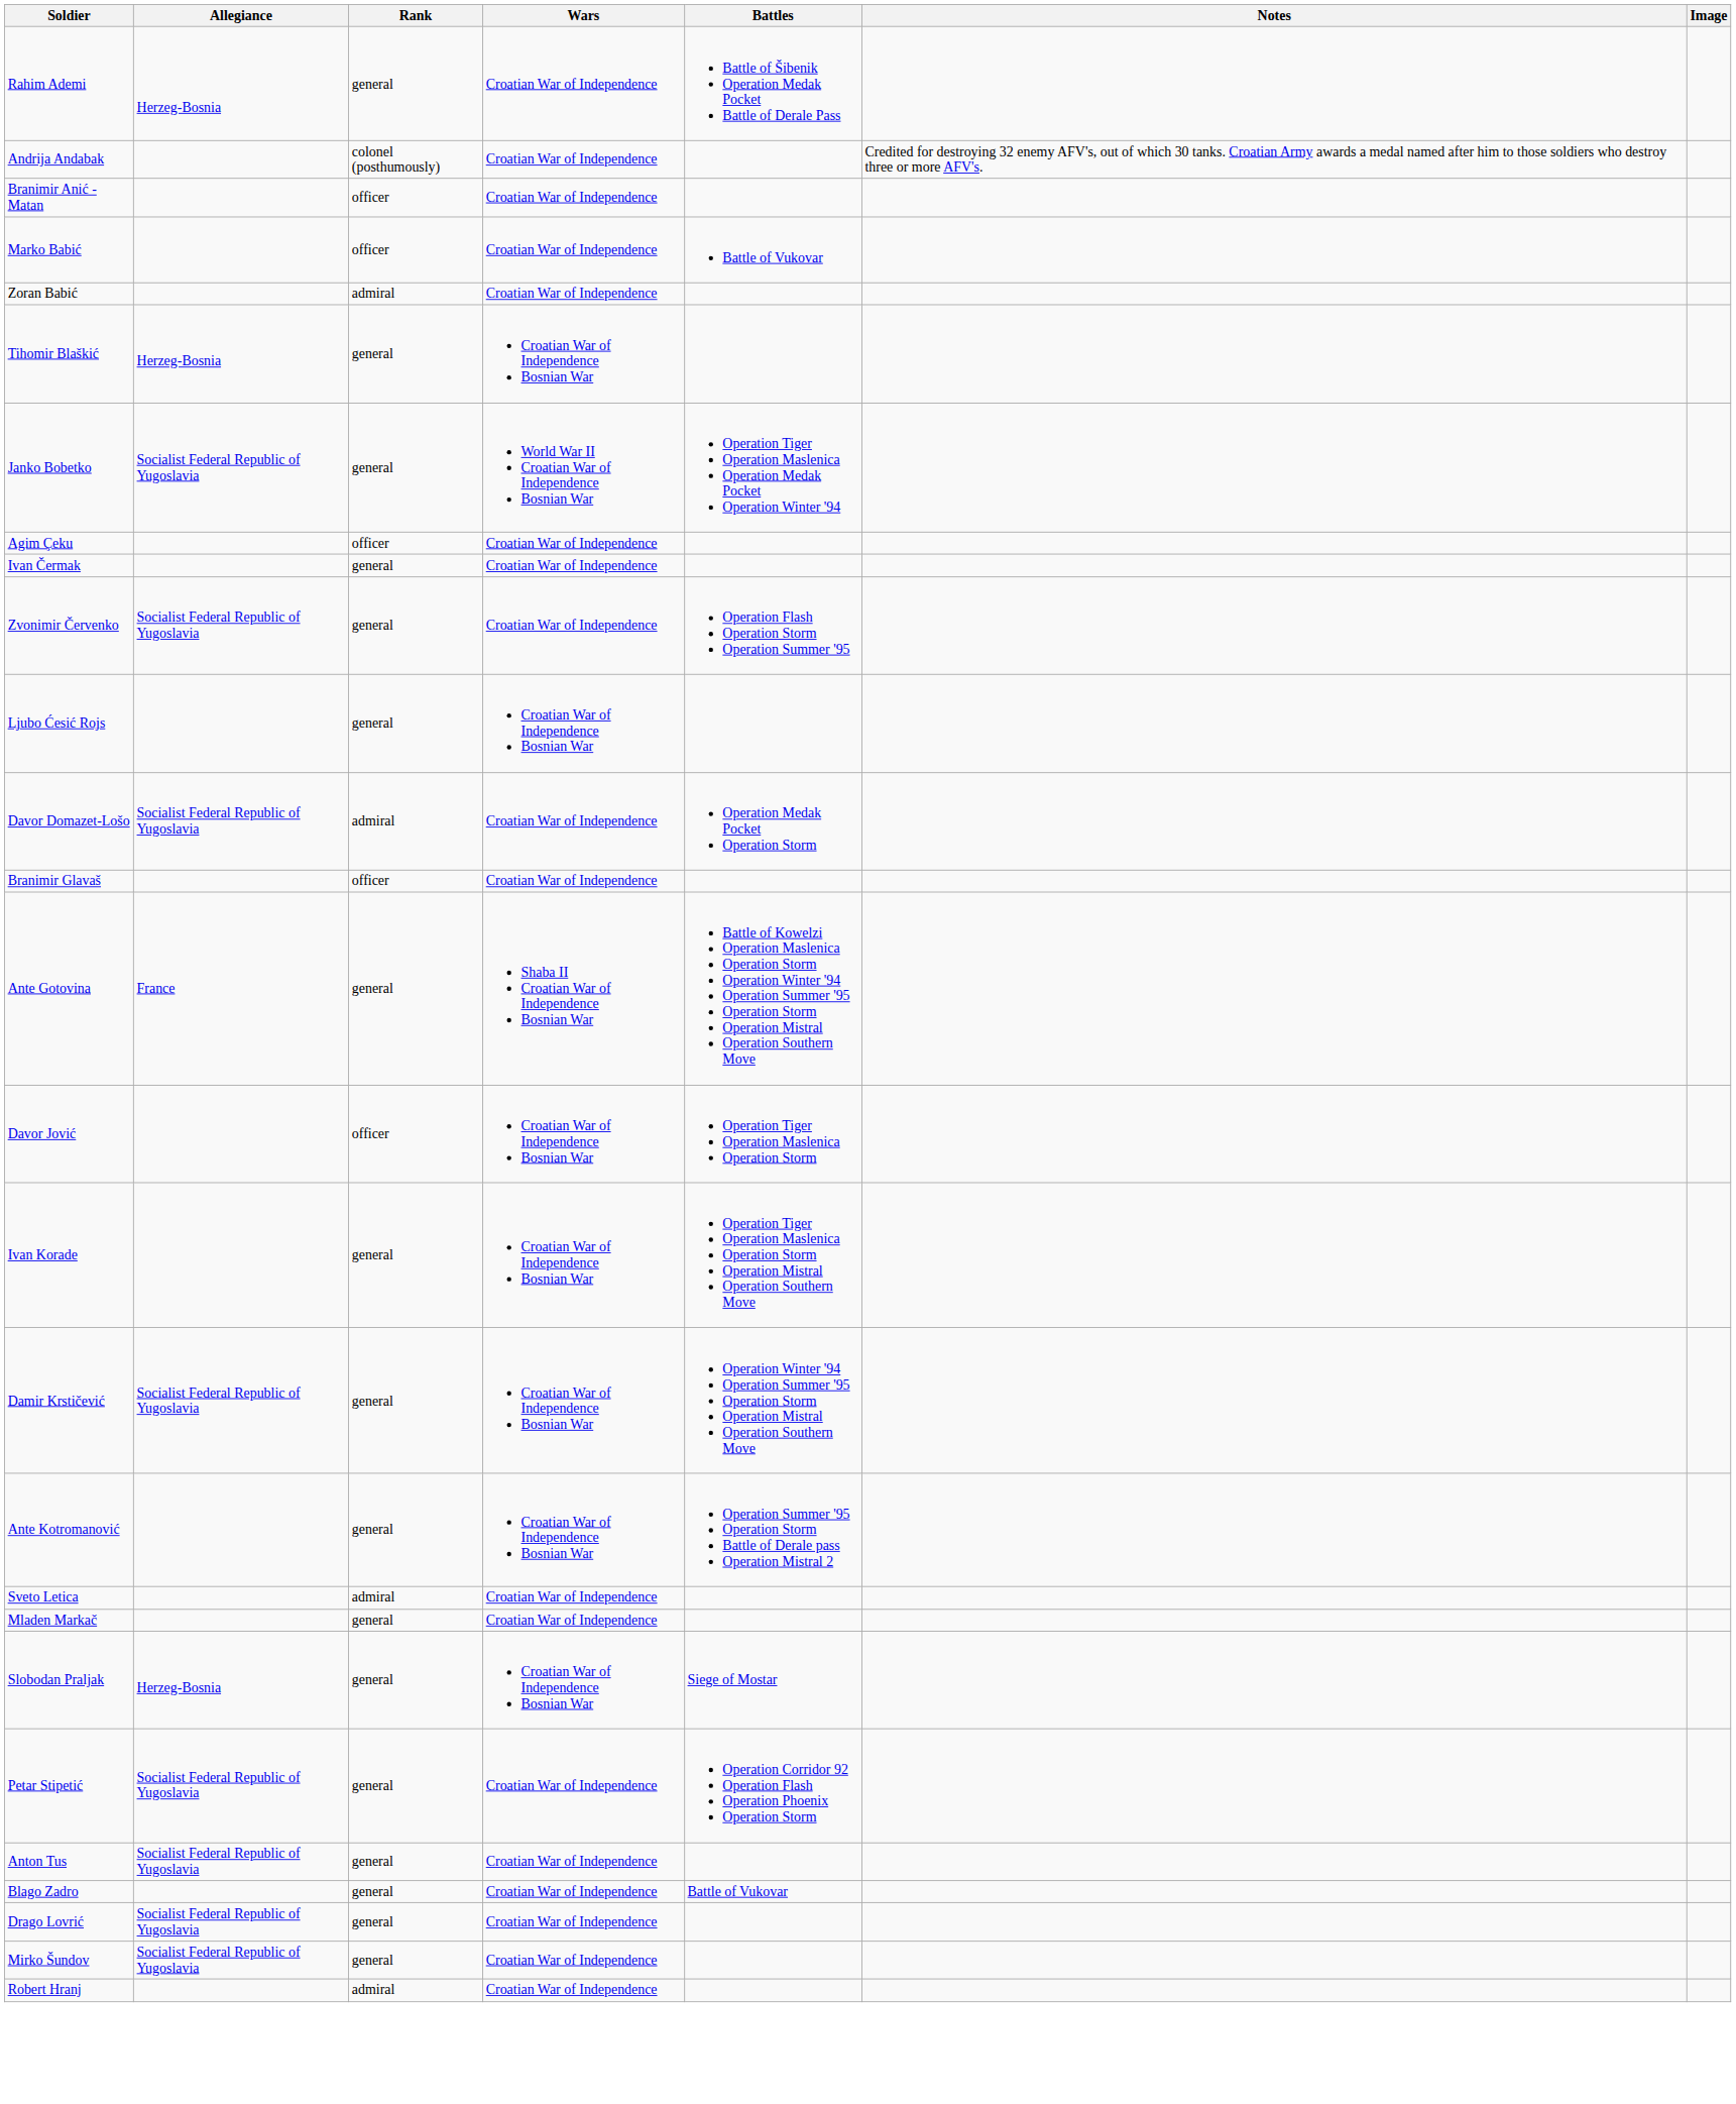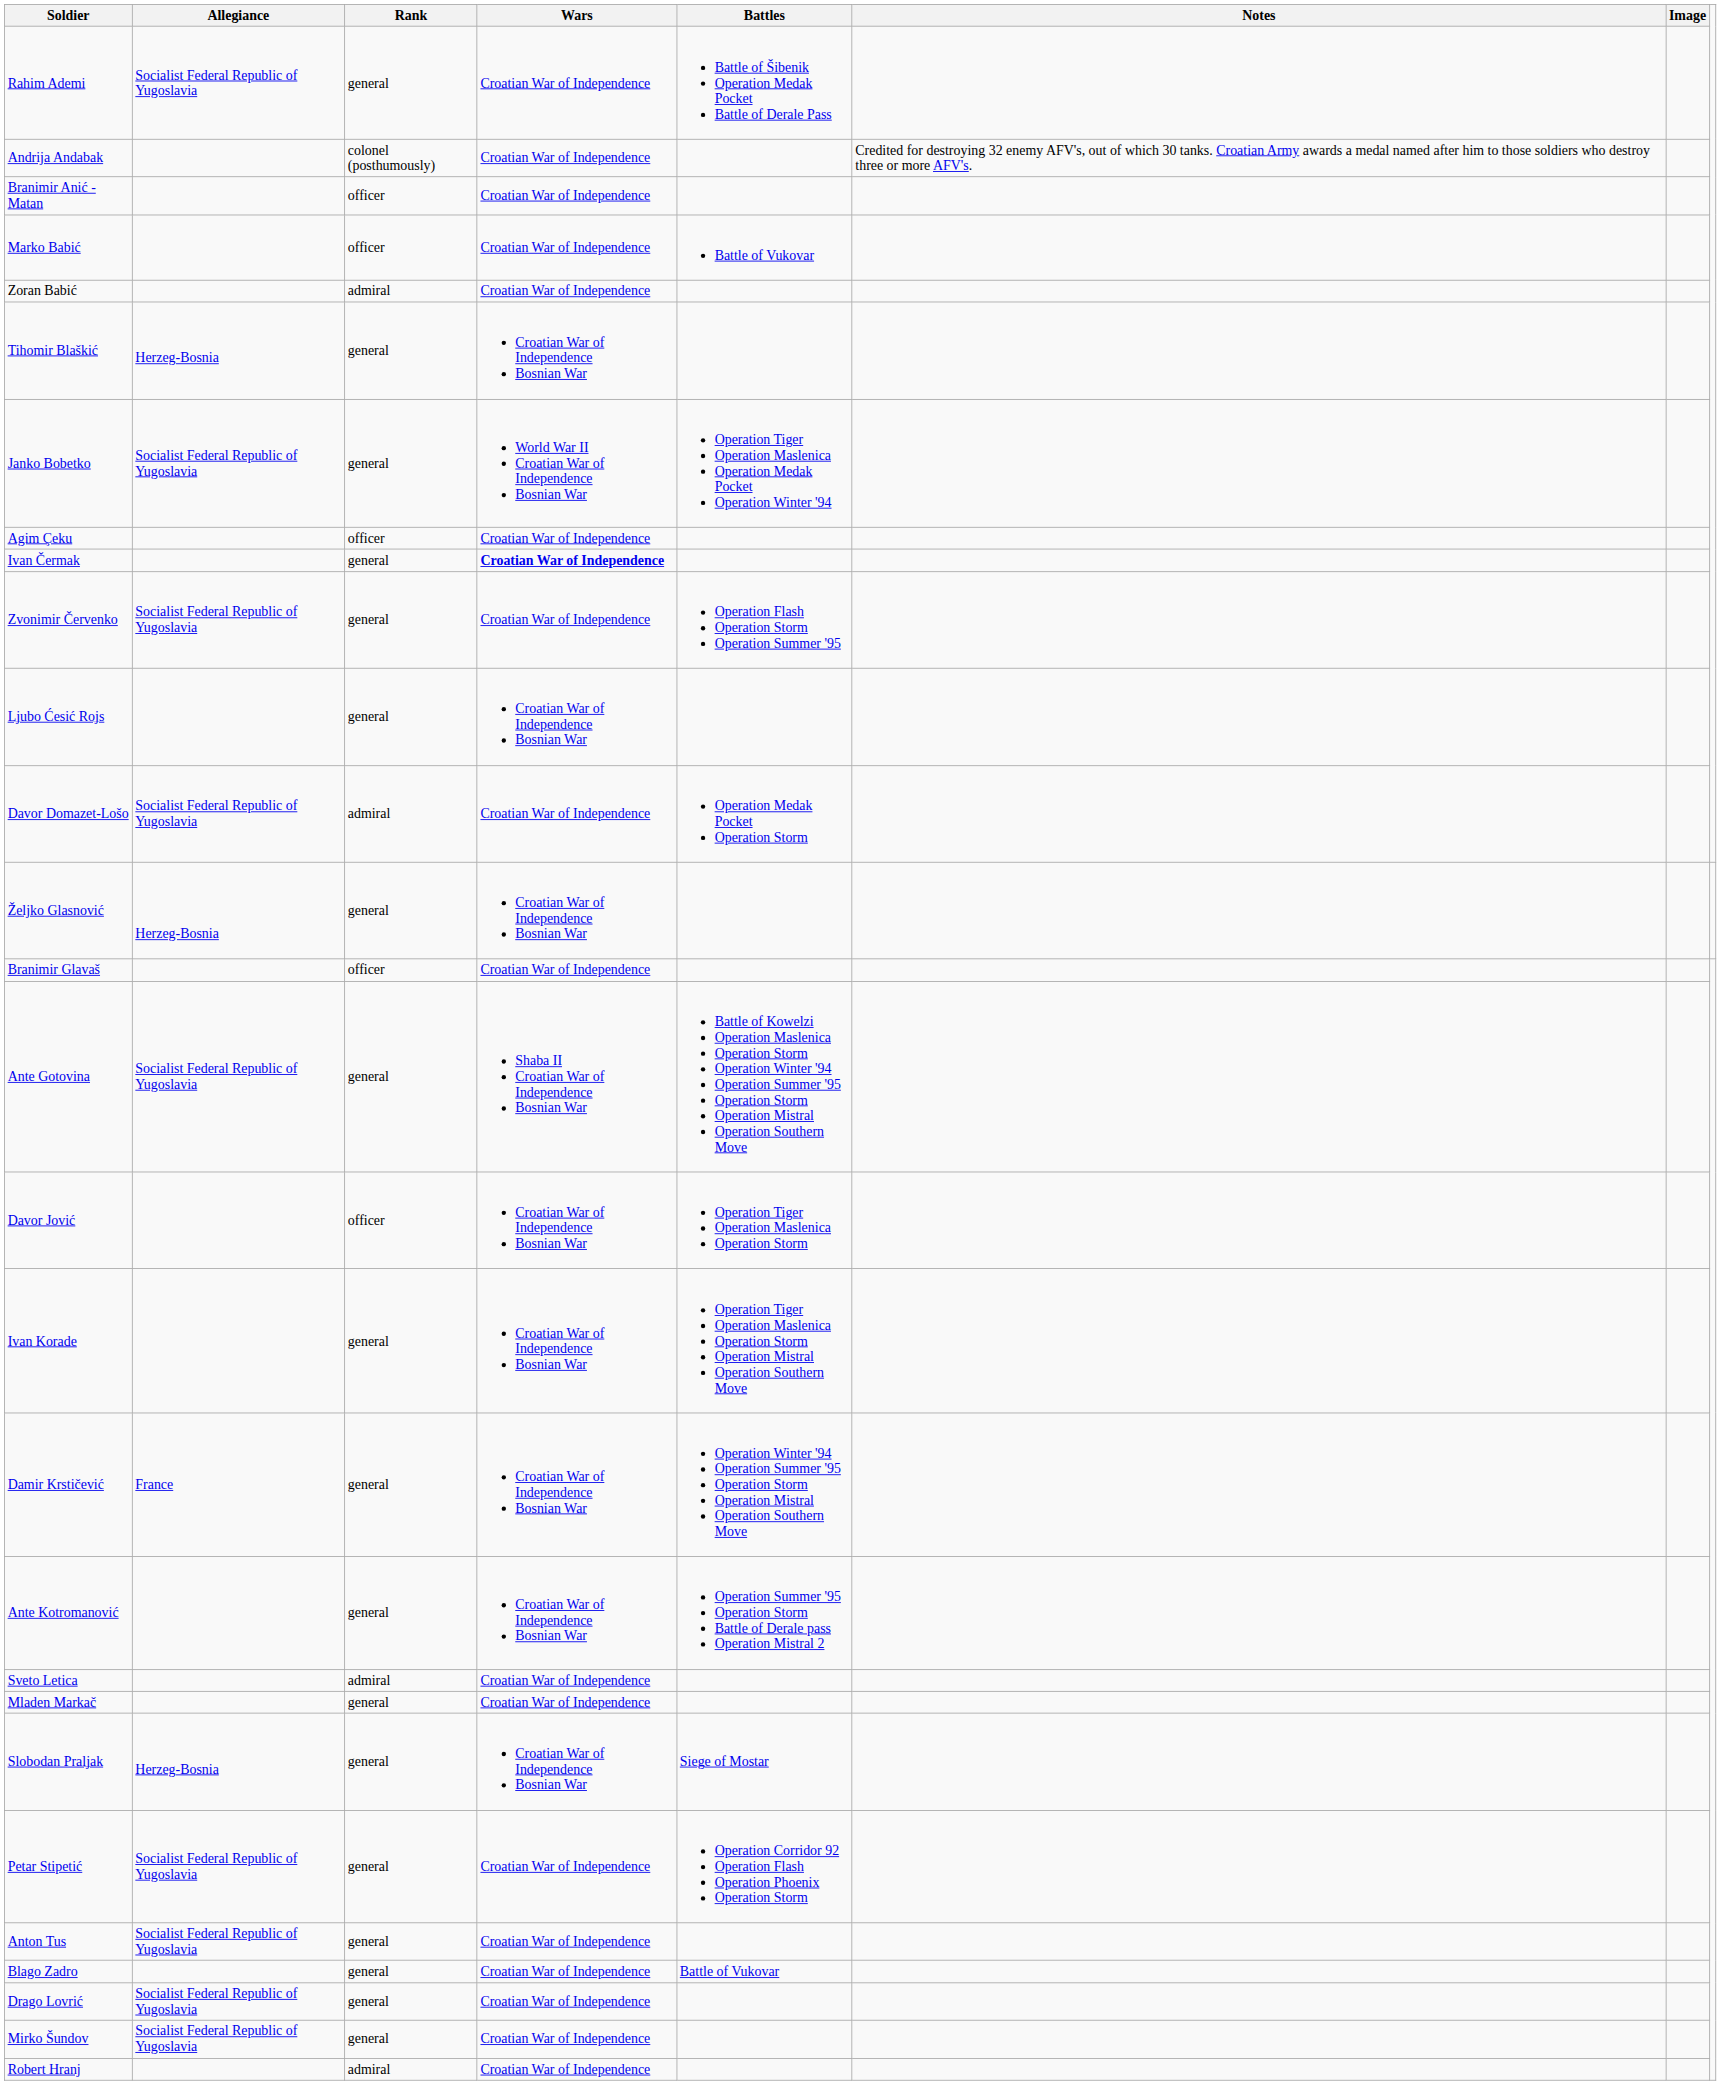Rahim Ademi | Allegiance: Herzeg-Bosnia -> Socialist Federal Republic of Yugoslavia
Ivan Čermak | Wars: normal -> bold
+ row: Željko Glasnović | Herzeg-Bosnia | general | Croatian War of Independence Bosnian War
Ante Gotovina | Allegiance: France -> Socialist Federal Republic of Yugoslavia
Damir Krstičević | Allegiance: Socialist Federal Republic of Yugoslavia -> France
